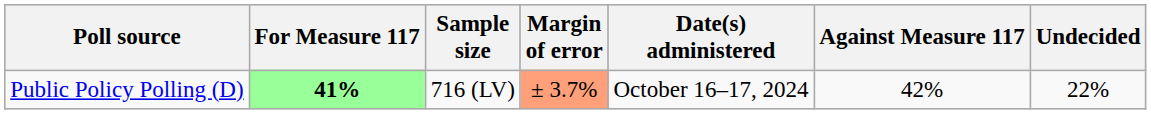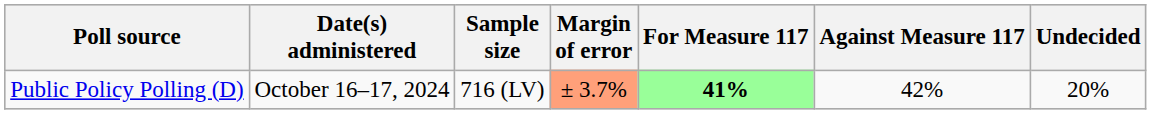columns swapped: Date(s) administered <-> For Measure 117
Public Policy Polling (D) | Undecided: 22% -> 20%
